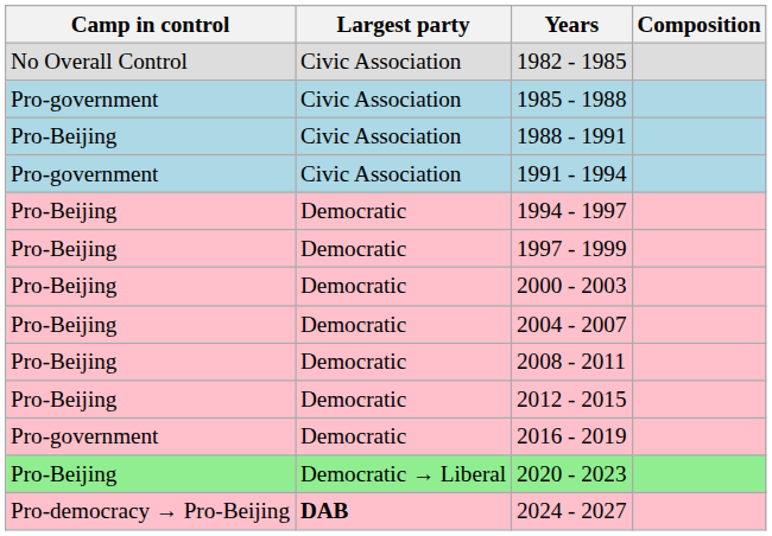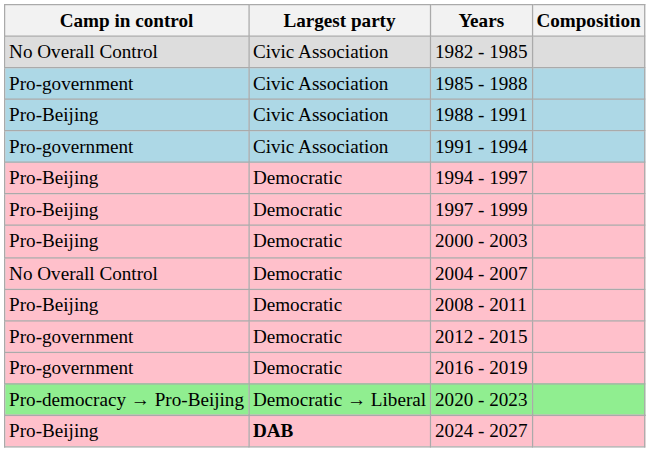2004 - 2007 | Camp in control: Pro-Beijing -> No Overall Control
2012 - 2015 | Camp in control: Pro-Beijing -> Pro-government
2020 - 2023 | Camp in control: Pro-Beijing -> Pro-democracy → Pro-Beijing
2024 - 2027 | Camp in control: Pro-democracy → Pro-Beijing -> Pro-Beijing
